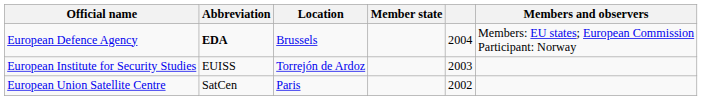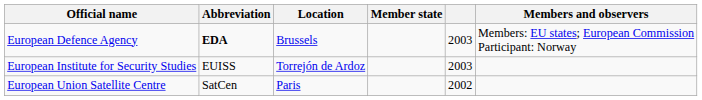European Defence Agency | column 5: 2004 -> 2003
